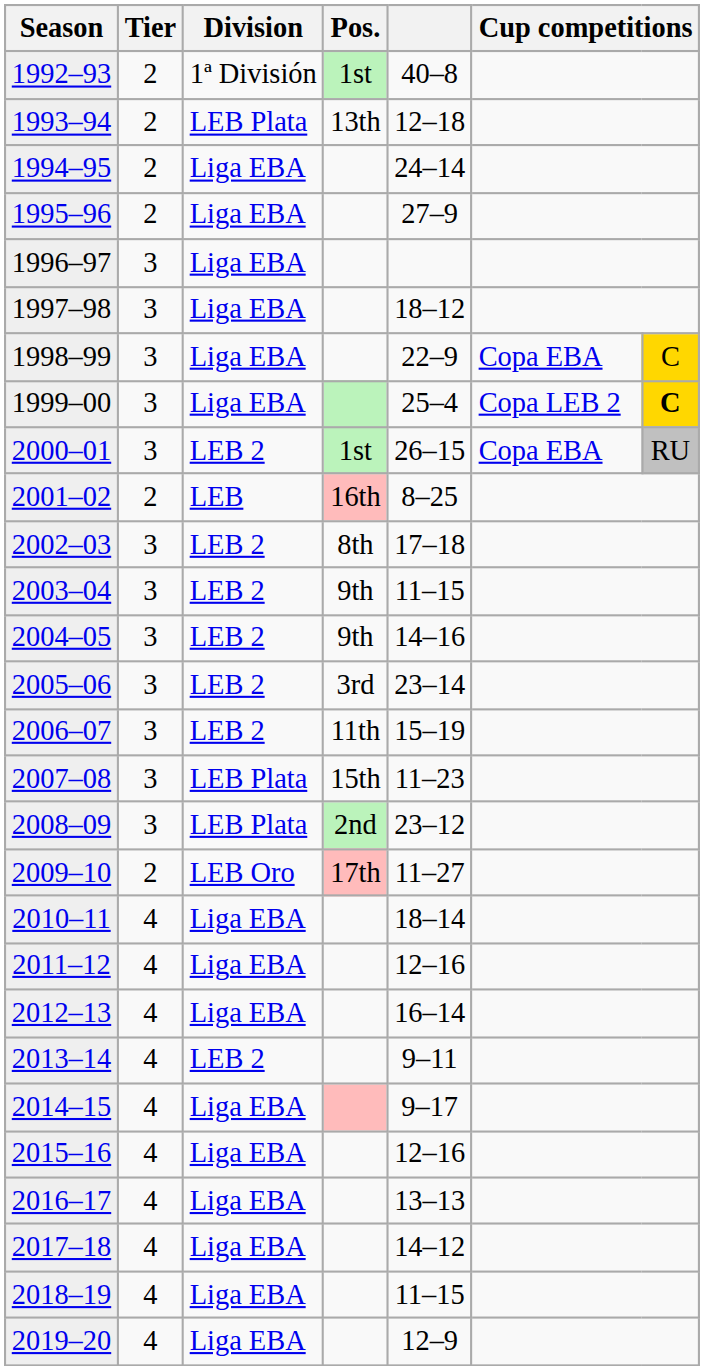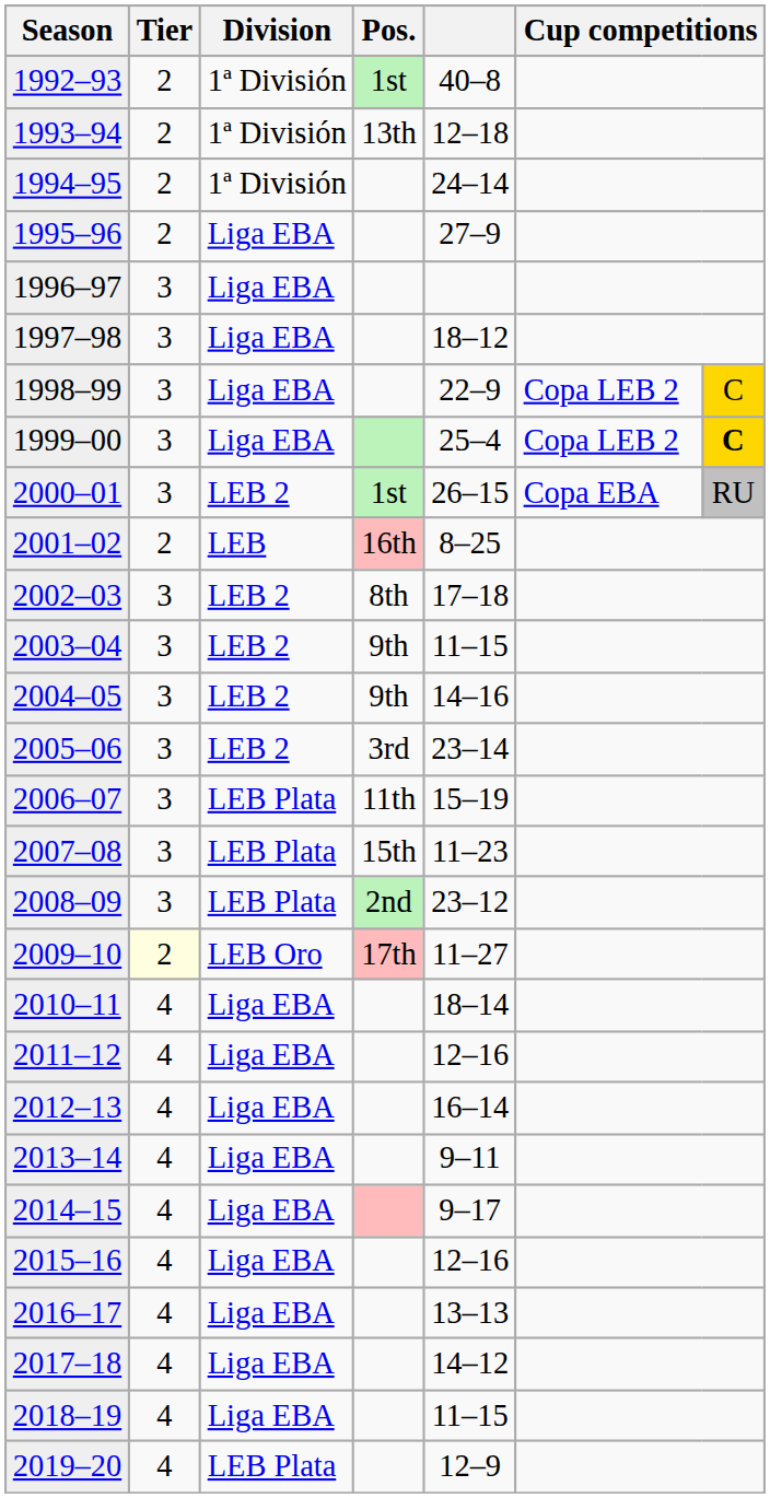1993–94 | Division: LEB Plata -> 1ª División
1994–95 | Division: Liga EBA -> 1ª División
1998–99 | column 6: Copa EBA -> Copa LEB 2
2006–07 | Division: LEB 2 -> LEB Plata
2009–10 | Tier: no background -> lightyellow background
2013–14 | Division: LEB 2 -> Liga EBA
2019–20 | Division: Liga EBA -> LEB Plata
